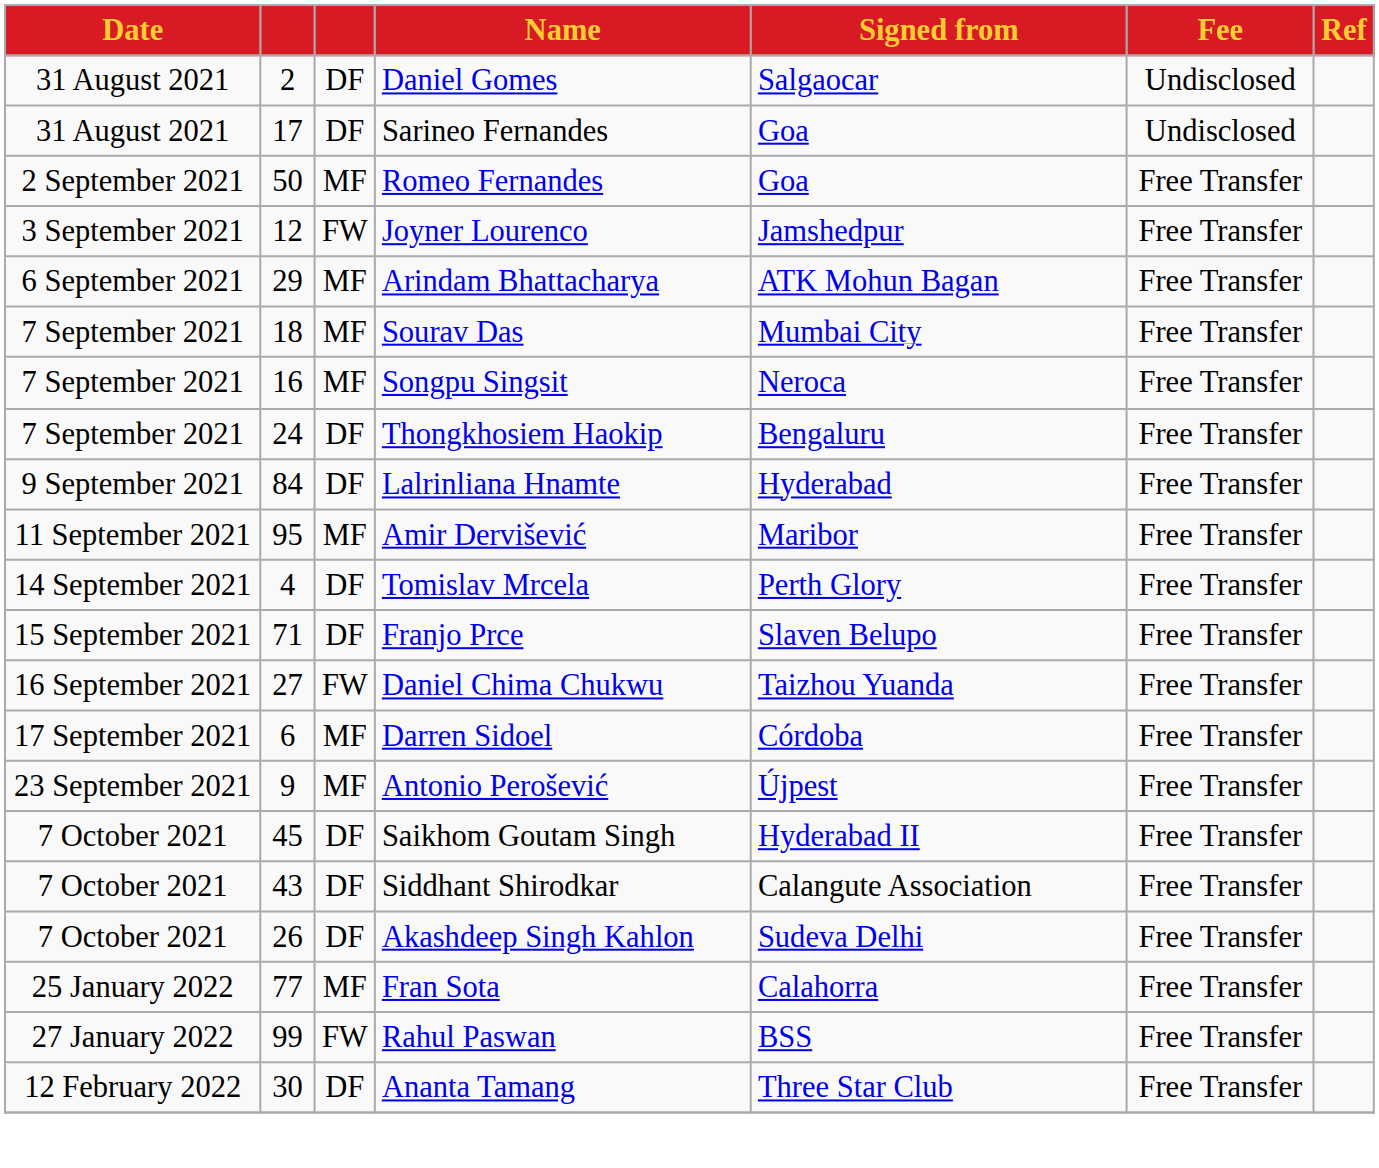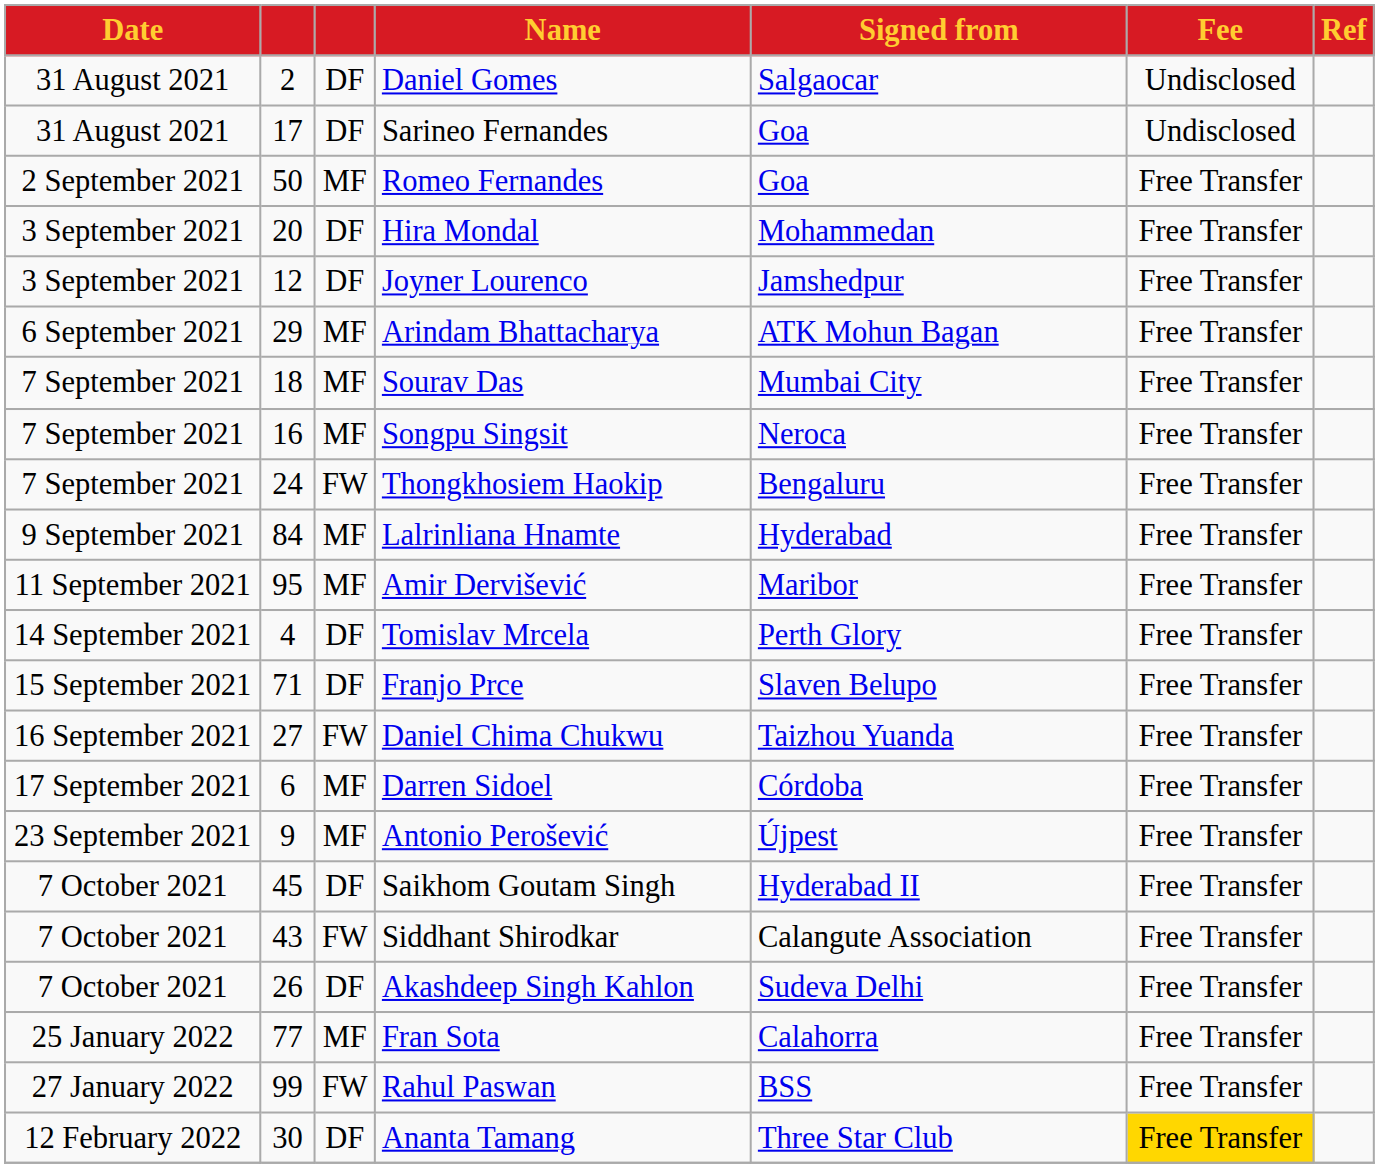+ row: 3 September 2021 | 20 | DF | Hira Mondal | Mohammedan | Free Transfer
Joyner Lourenco | column 3: FW -> DF
Thongkhosiem Haokip | column 3: DF -> FW
Lalrinliana Hnamte | column 3: DF -> MF
Siddhant Shirodkar | column 3: DF -> FW
Ananta Tamang | Fee: no background -> gold background
